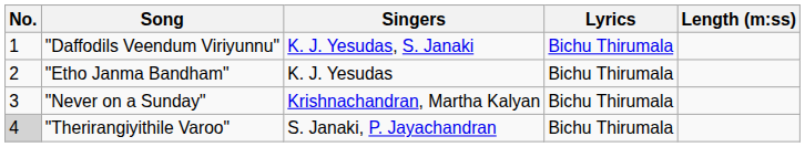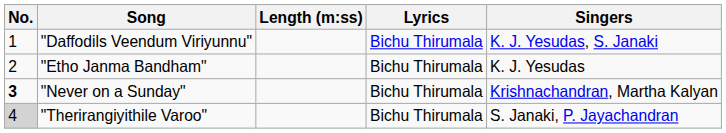columns swapped: Singers <-> Length (m:ss)
"Never on a Sunday" | No.: normal -> bold
